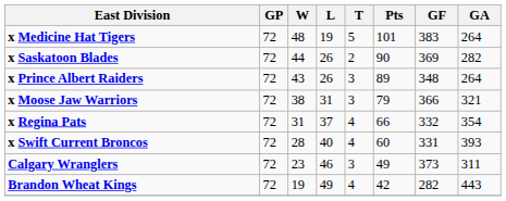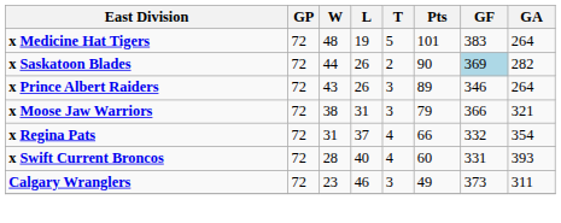x Saskatoon Blades | GF: no background -> lightblue background
x Prince Albert Raiders | GF: 348 -> 346
- row: Brandon Wheat Kings | 72 | 19 | 49 | 4 | 42 | 282 | 443
